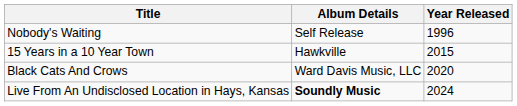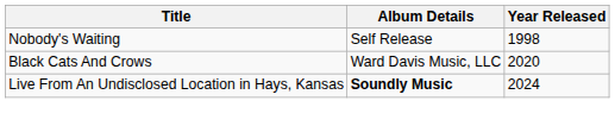Nobody's Waiting | Year Released: 1996 -> 1998
- row: 15 Years in a 10 Year Town | Hawkville | 2015
